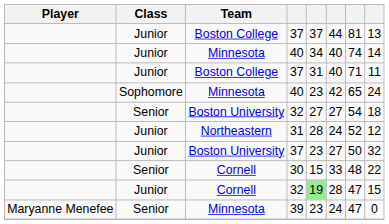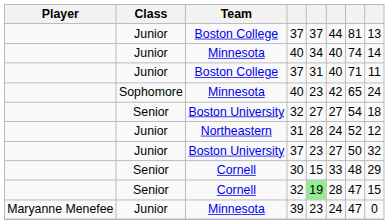30 | column 8: 22 -> 29
Cornell / 32 | Class: Junior -> Senior
39 | Class: Senior -> Junior
